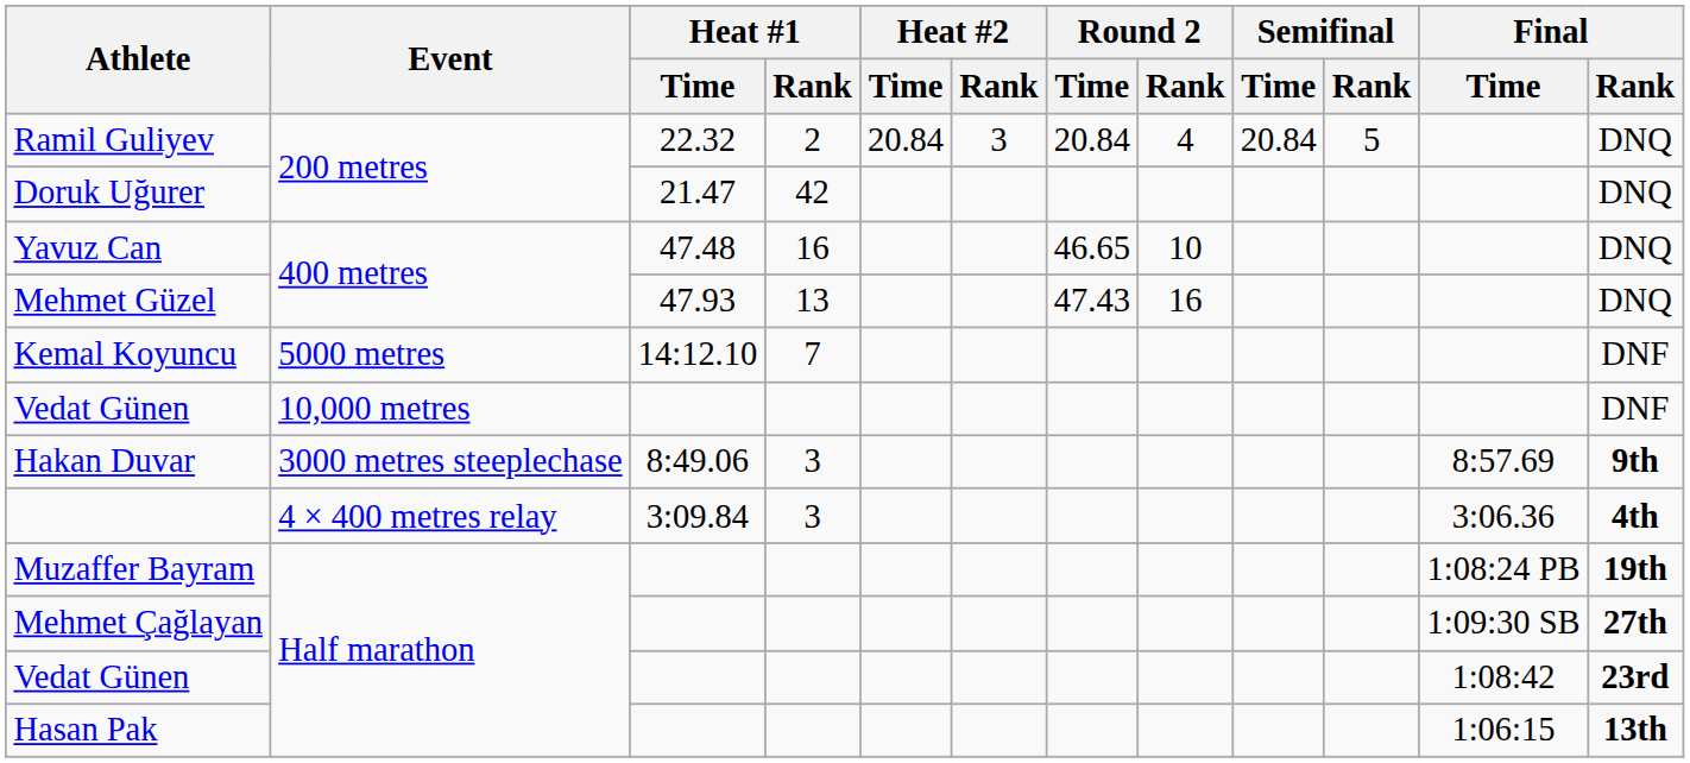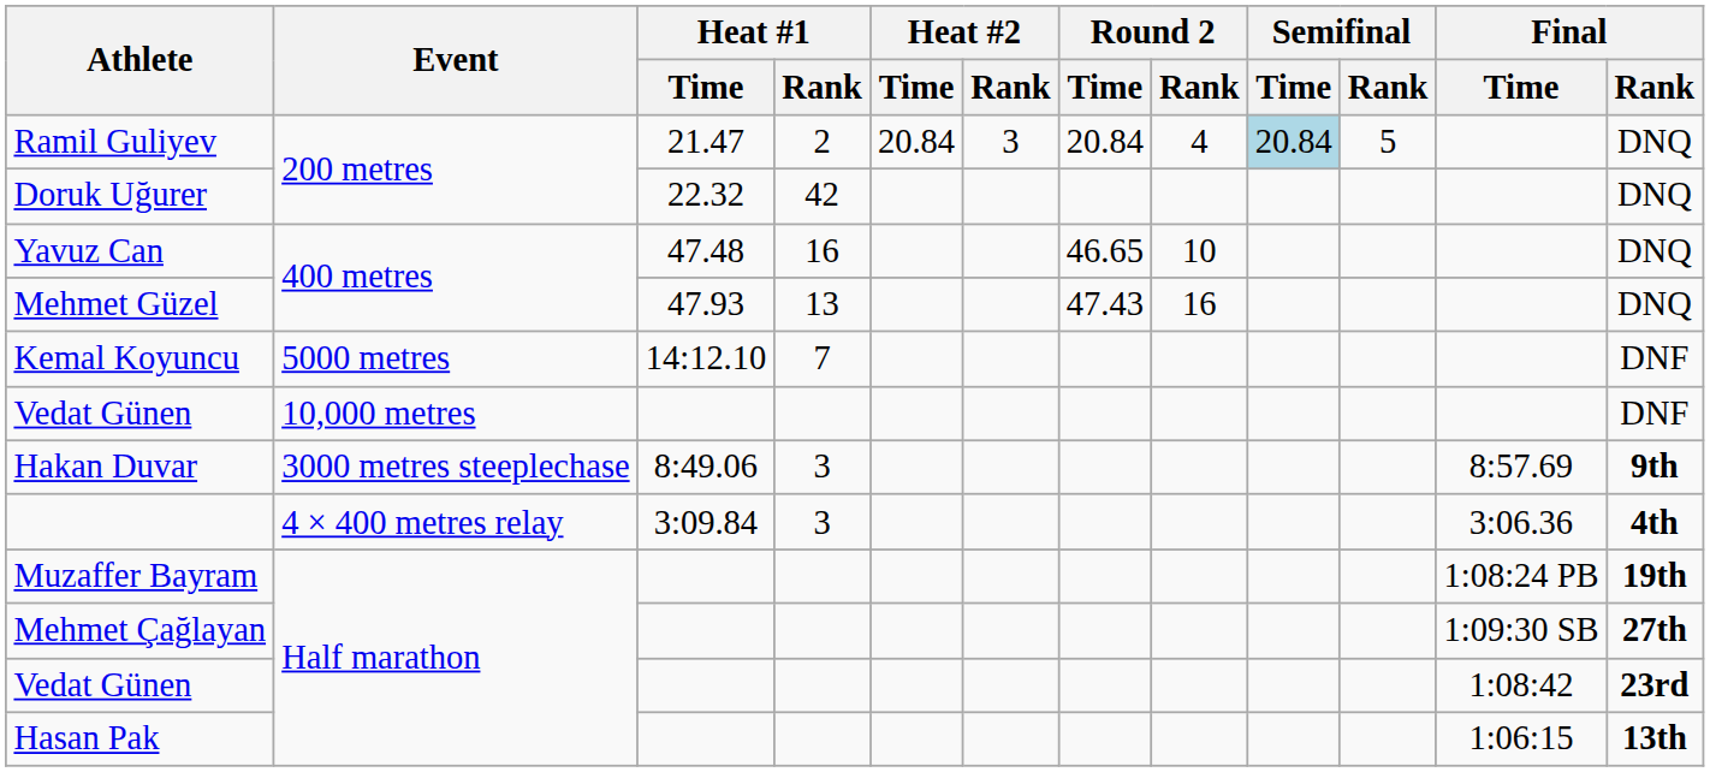Ramil Guliyev | Heat #1 / Time: 22.32 -> 21.47
Ramil Guliyev | Semifinal / Time: no background -> lightblue background
Doruk Uğurer | Heat #1 / Time: 21.47 -> 22.32
